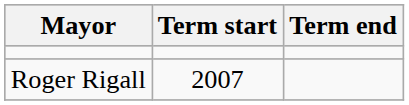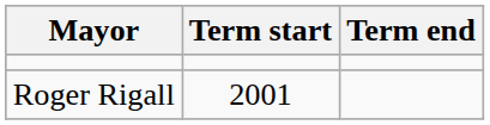Roger Rigall | Term start: 2007 -> 2001
